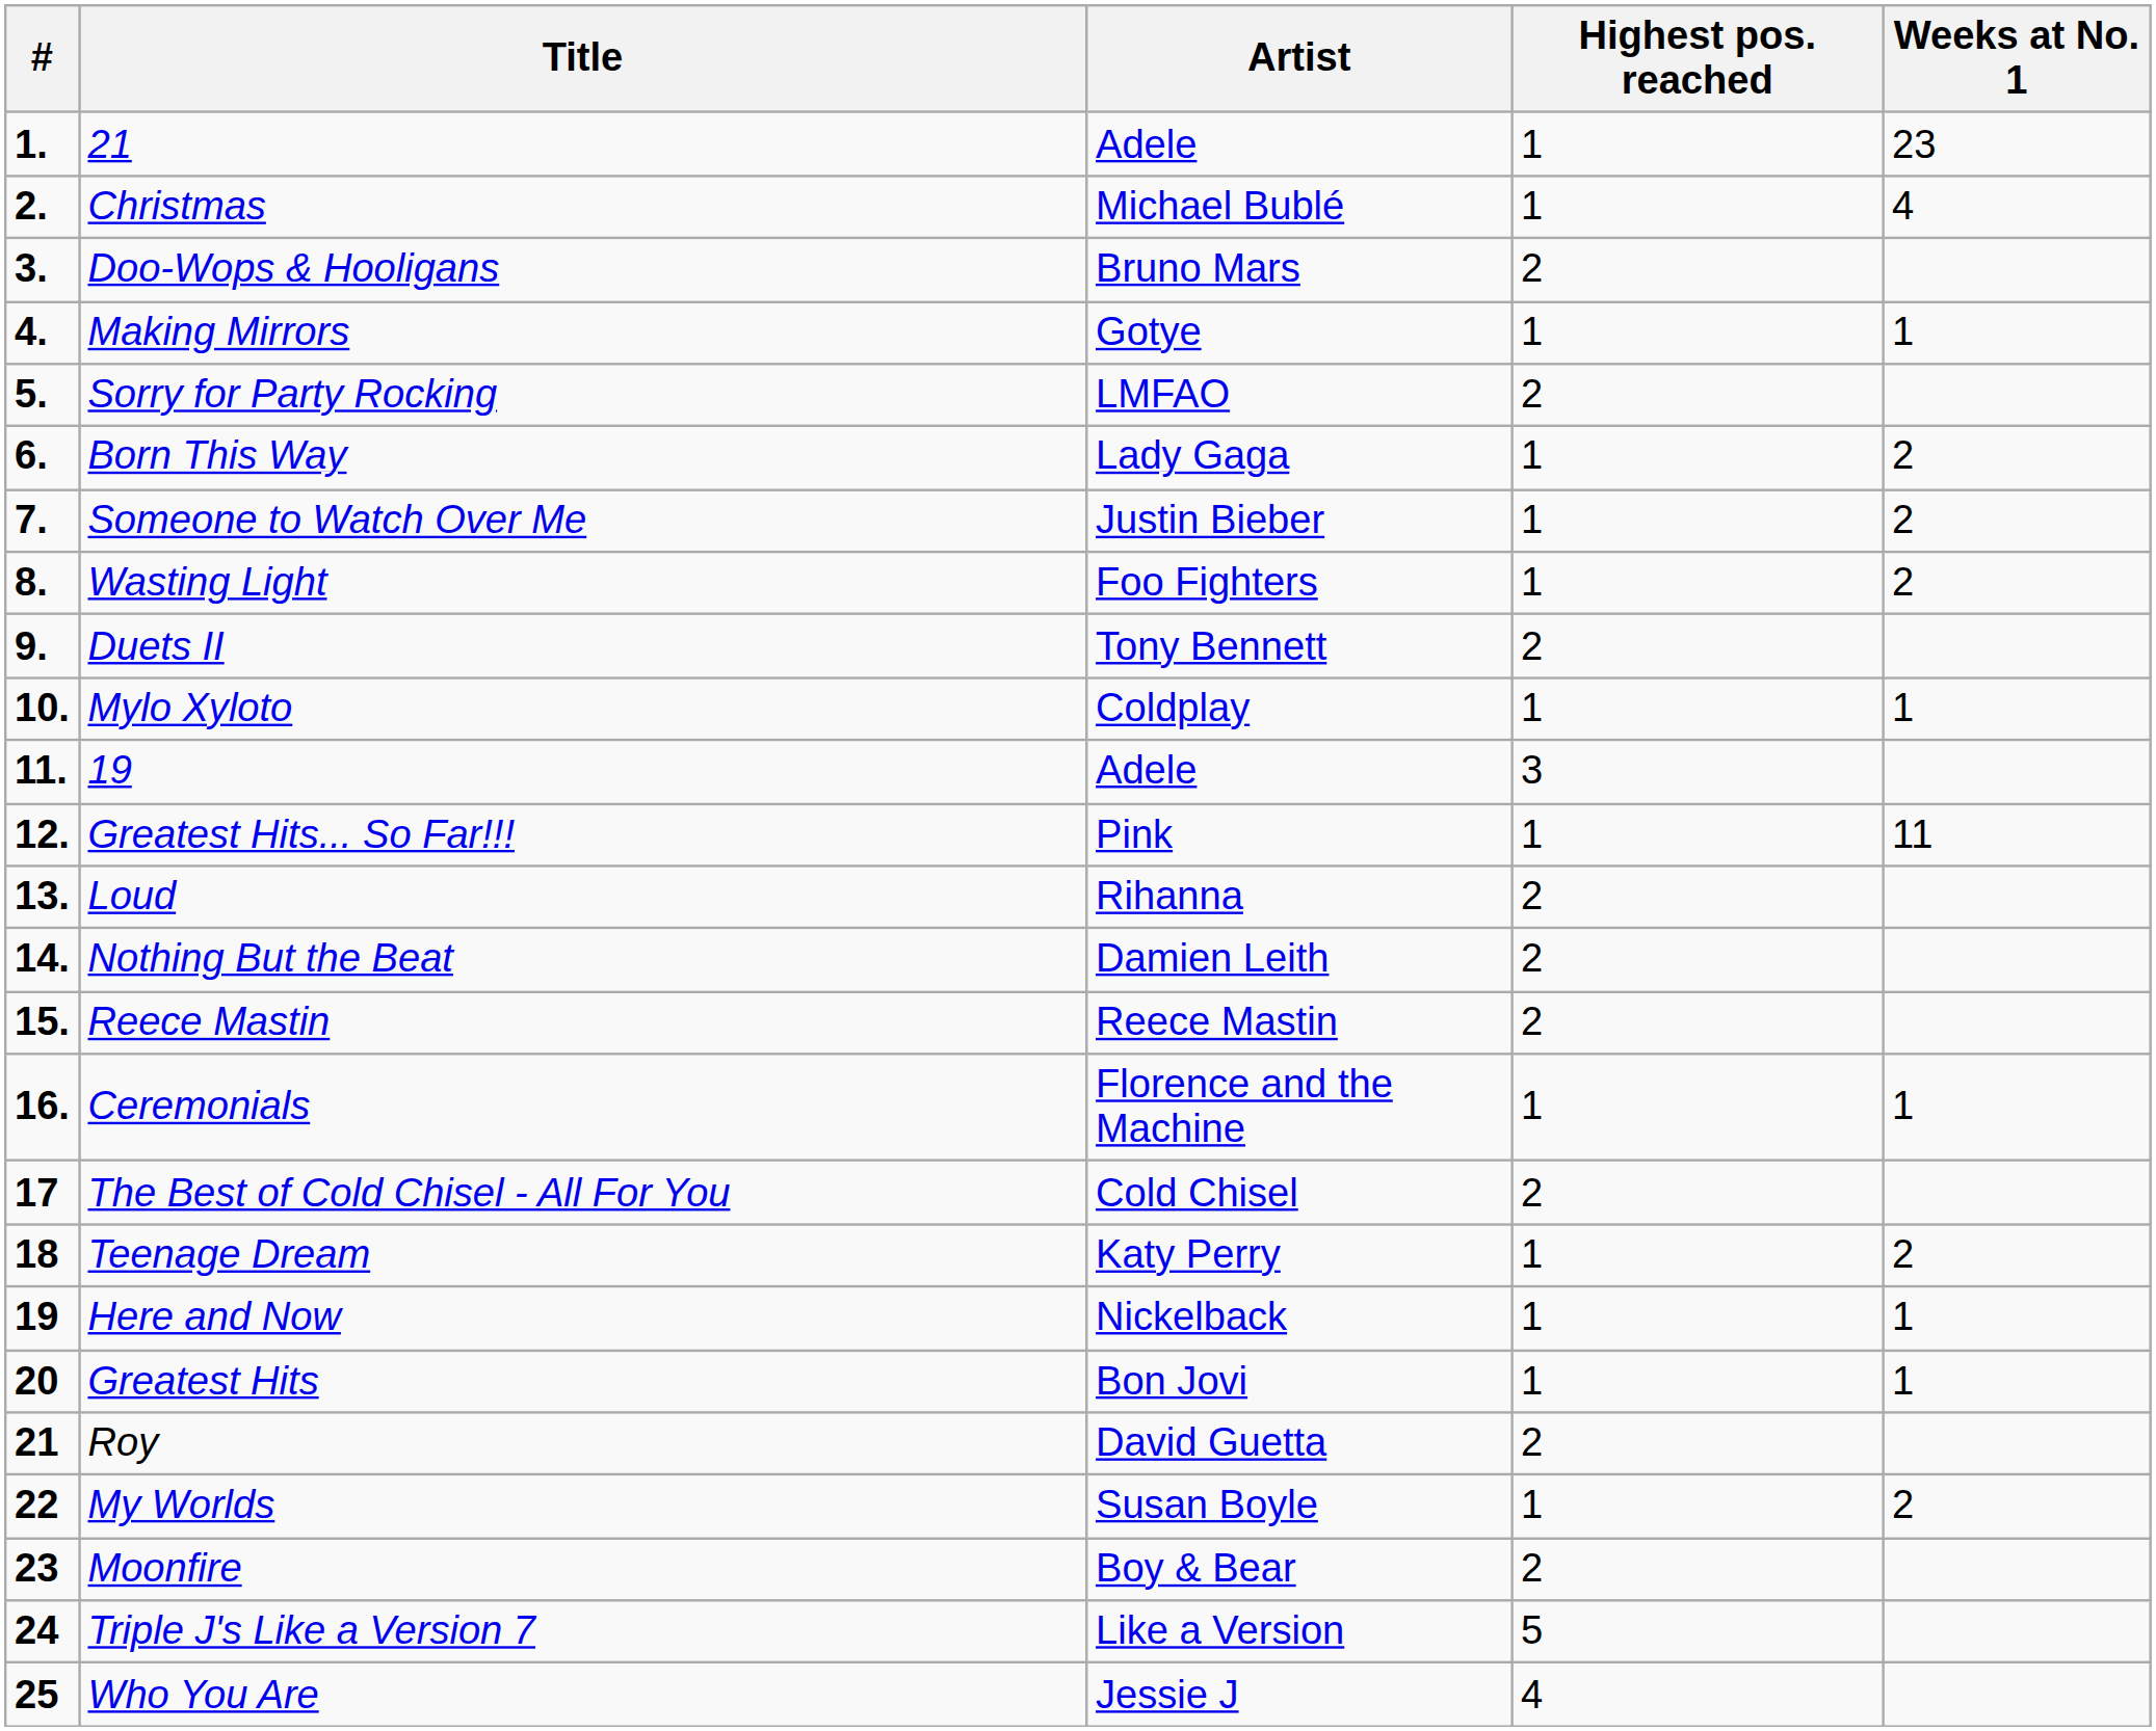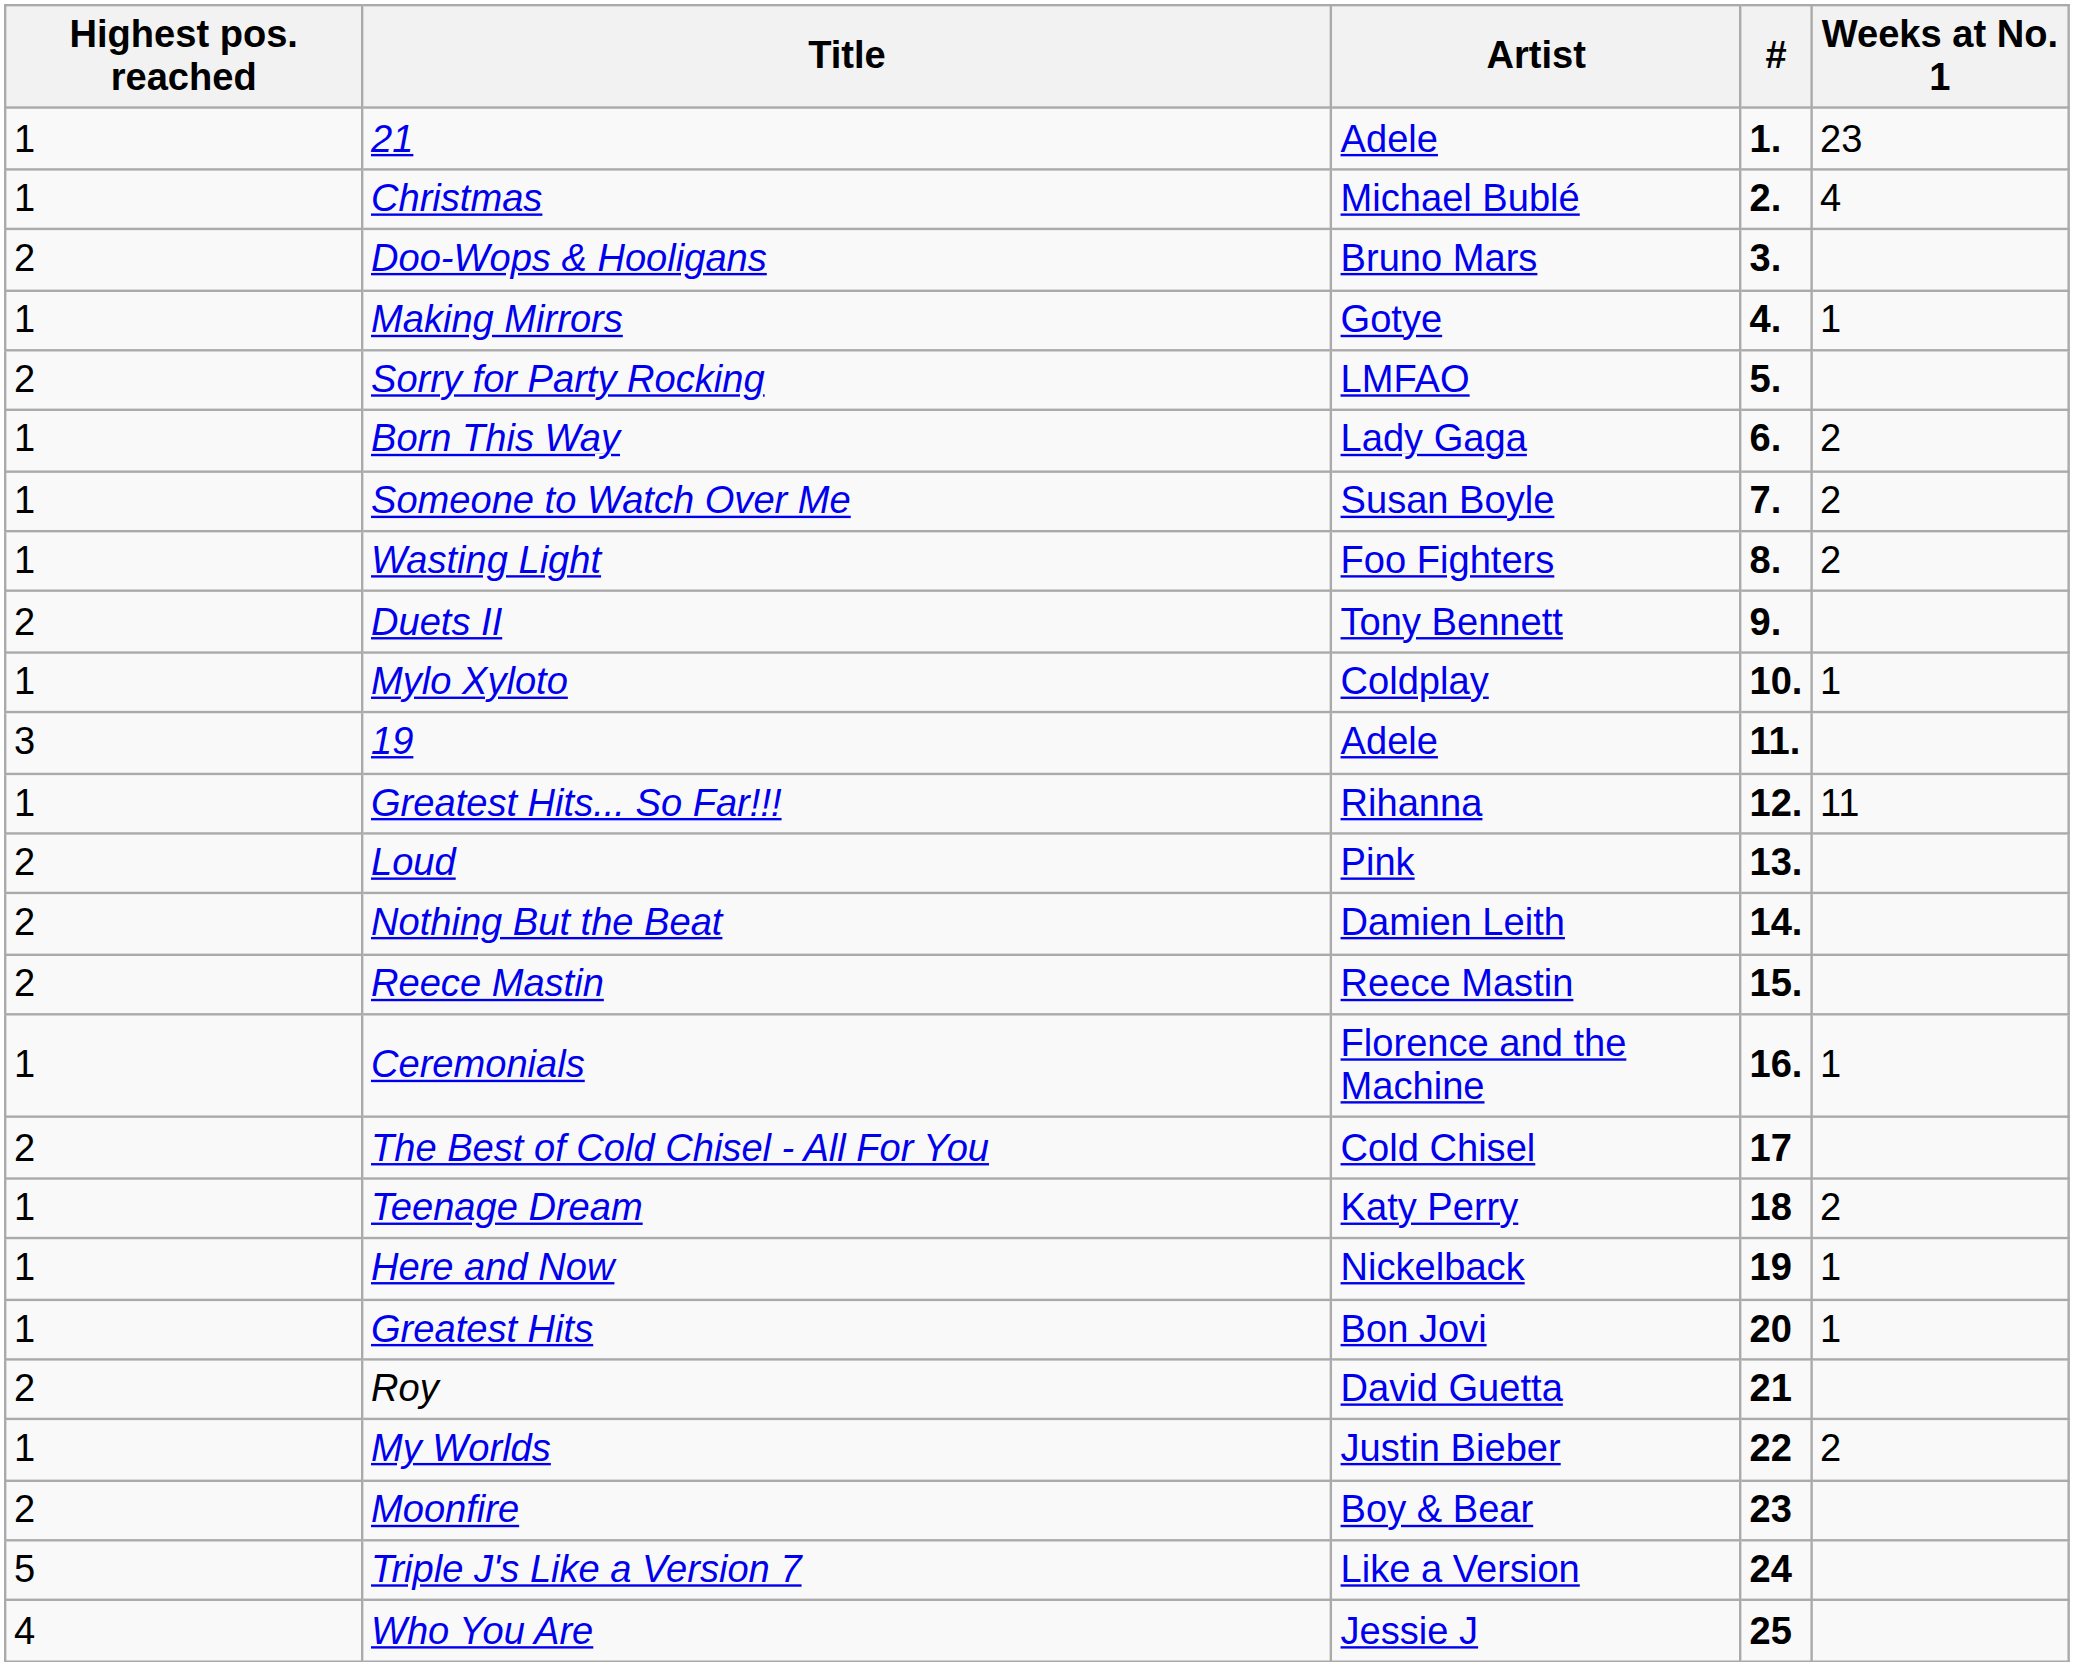columns swapped: # <-> Highest pos. reached
Someone to Watch Over Me | Artist: Justin Bieber -> Susan Boyle
Greatest Hits... So Far!!! | Artist: Pink -> Rihanna
Loud | Artist: Rihanna -> Pink
My Worlds | Artist: Susan Boyle -> Justin Bieber
